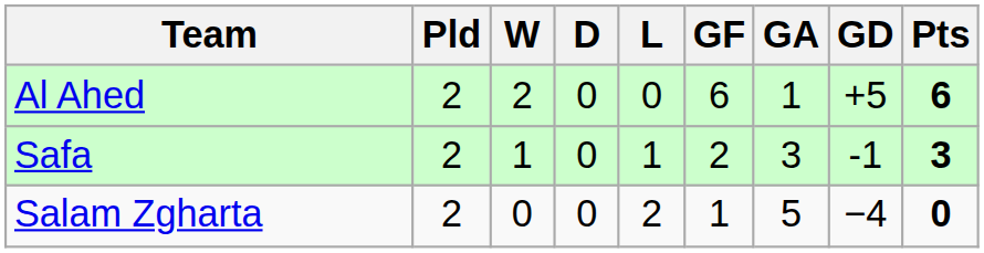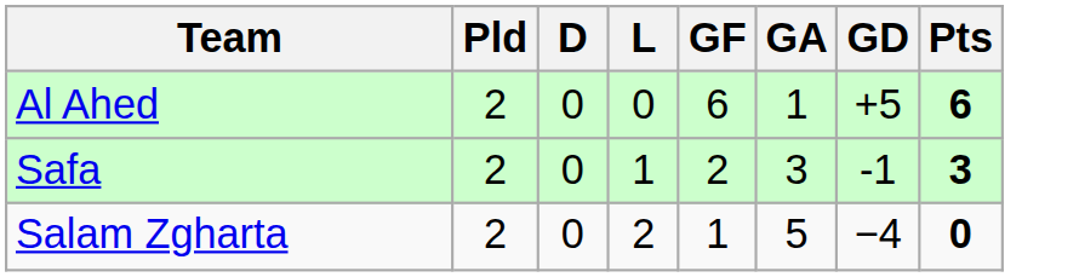- column: W | 2 | 1 | 0
